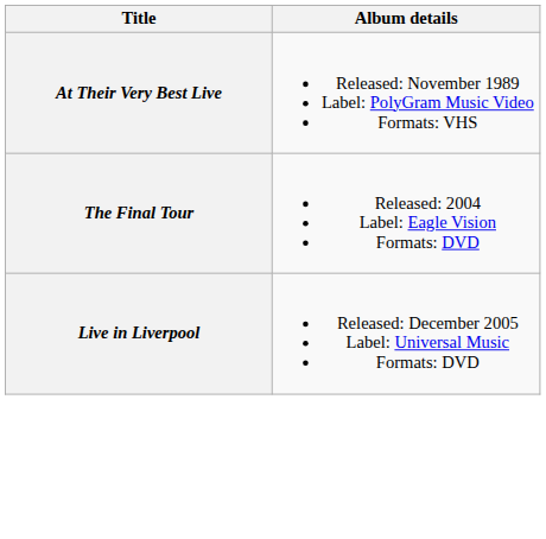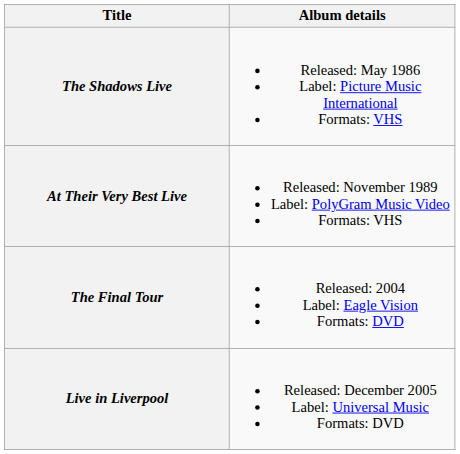+ row: The Shadows Live | Released: May 1986 Label: Picture Music International Formats: VHS
